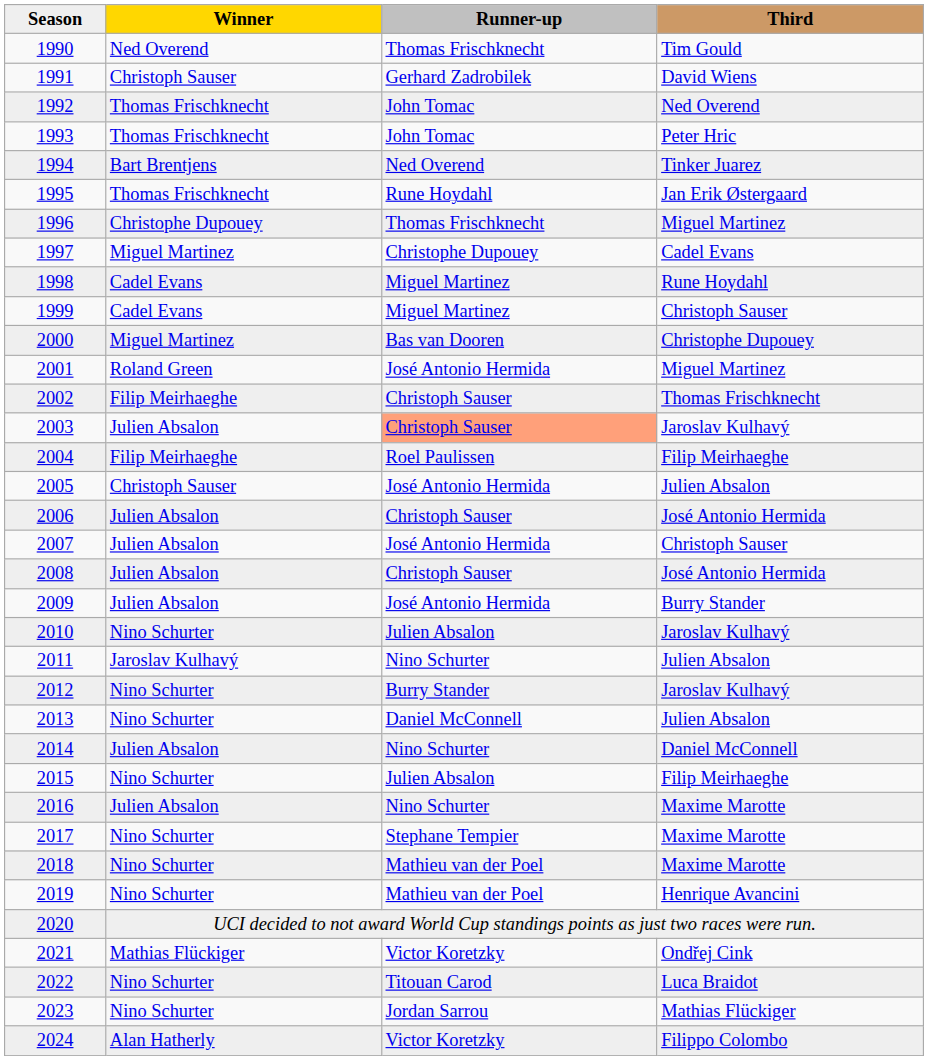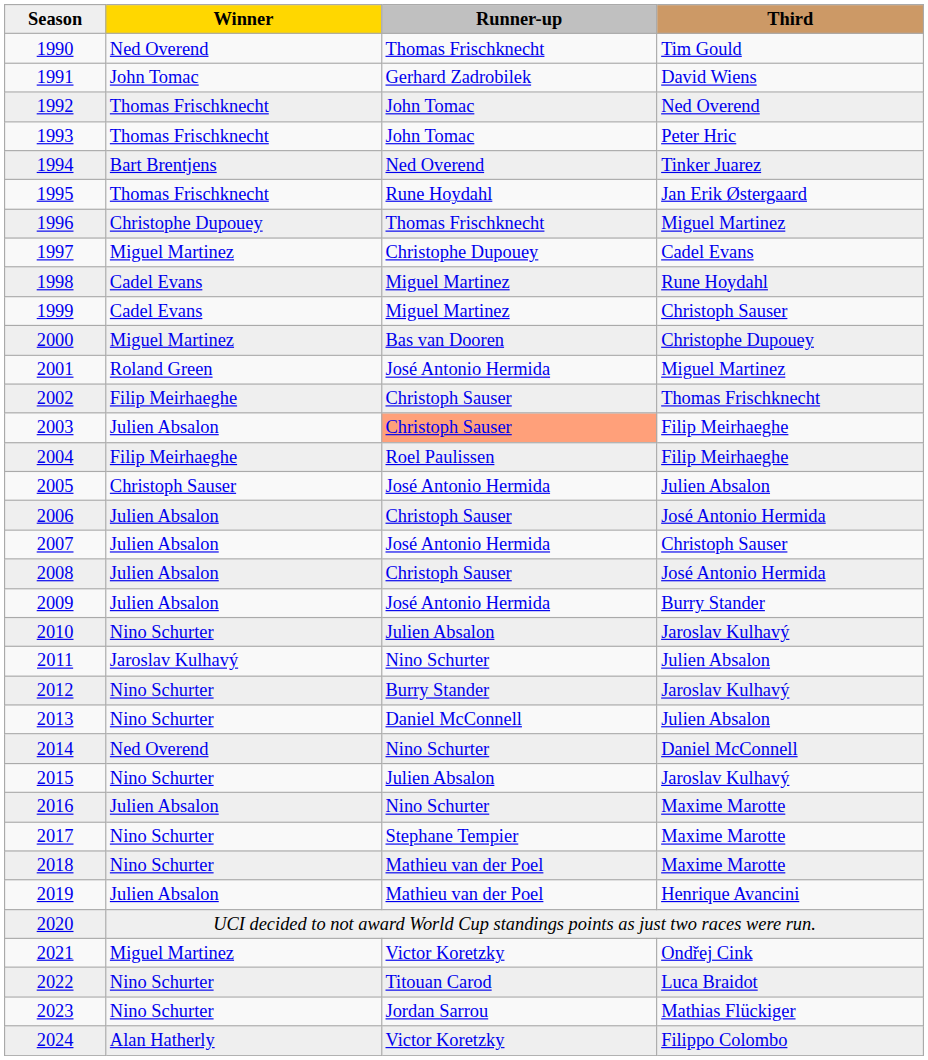1991 | Winner: Christoph Sauser -> John Tomac
2003 | Third: Jaroslav Kulhavý -> Filip Meirhaeghe
2014 | Winner: Julien Absalon -> Ned Overend
2015 | Third: Filip Meirhaeghe -> Jaroslav Kulhavý
2019 | Winner: Nino Schurter -> Julien Absalon
2021 | Winner: Mathias Flückiger -> Miguel Martinez
